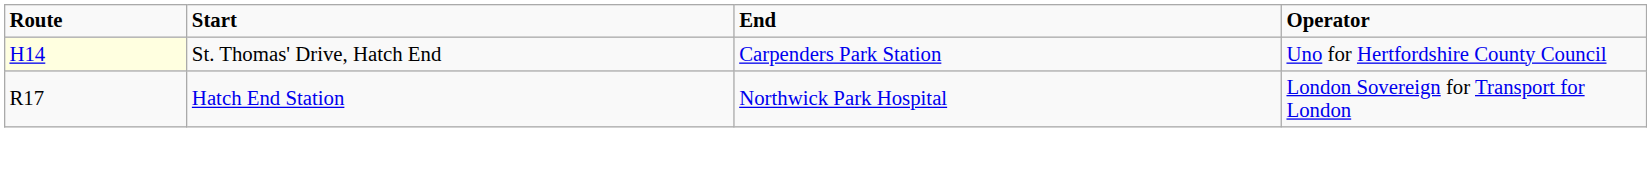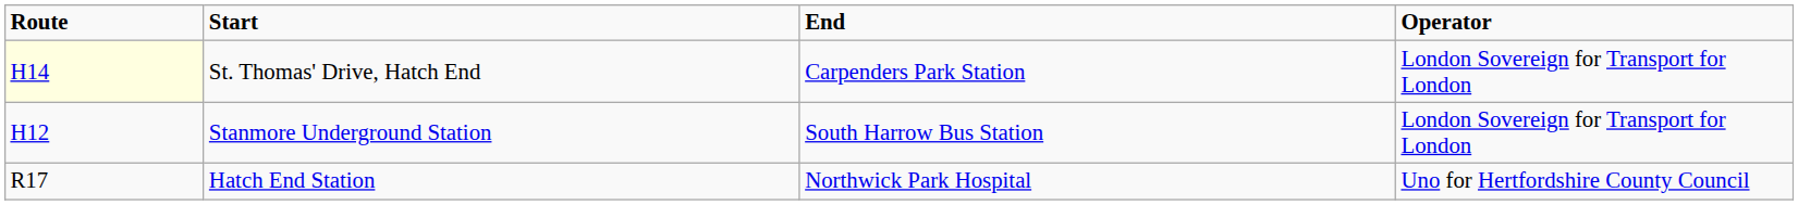St. Thomas' Drive, Hatch End | Operator: Uno for Hertfordshire County Council -> London Sovereign for Transport for London
+ row: H12 | Stanmore Underground Station | South Harrow Bus Station | London Sovereign for Transport for London
Hatch End Station | Operator: London Sovereign for Transport for London -> Uno for Hertfordshire County Council
